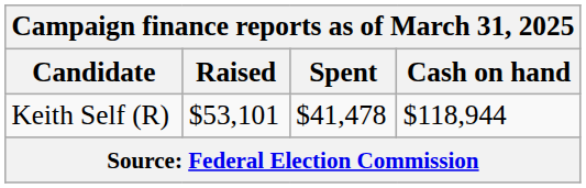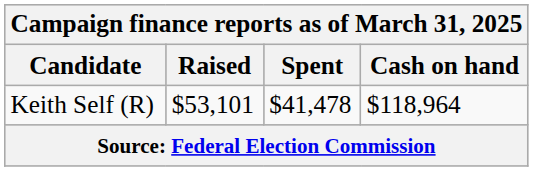Keith Self (R) | Cash on hand: $118,944 -> $118,964
